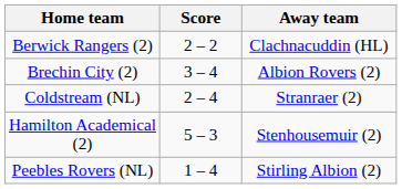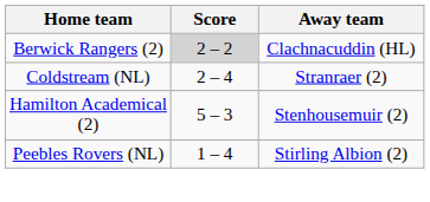Berwick Rangers (2) | Score: no background -> lightgrey background
- row: Brechin City (2) | 3 – 4 | Albion Rovers (2)
